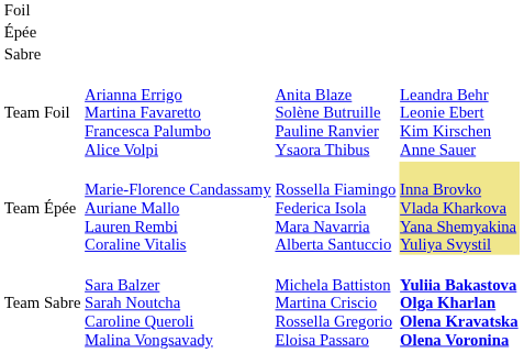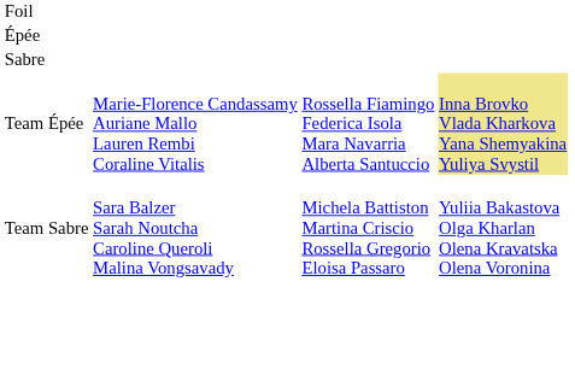- row: Team Foil | Arianna Errigo Martina Favaretto Francesca Palumbo Alice Volpi | Anita Blaze Solène Butruille Pauline Ranvier Ysaora Thibus | Leandra Behr Leonie Ebert Kim Kirschen Anne Sauer
Team Sabre | column 4: bold -> normal
